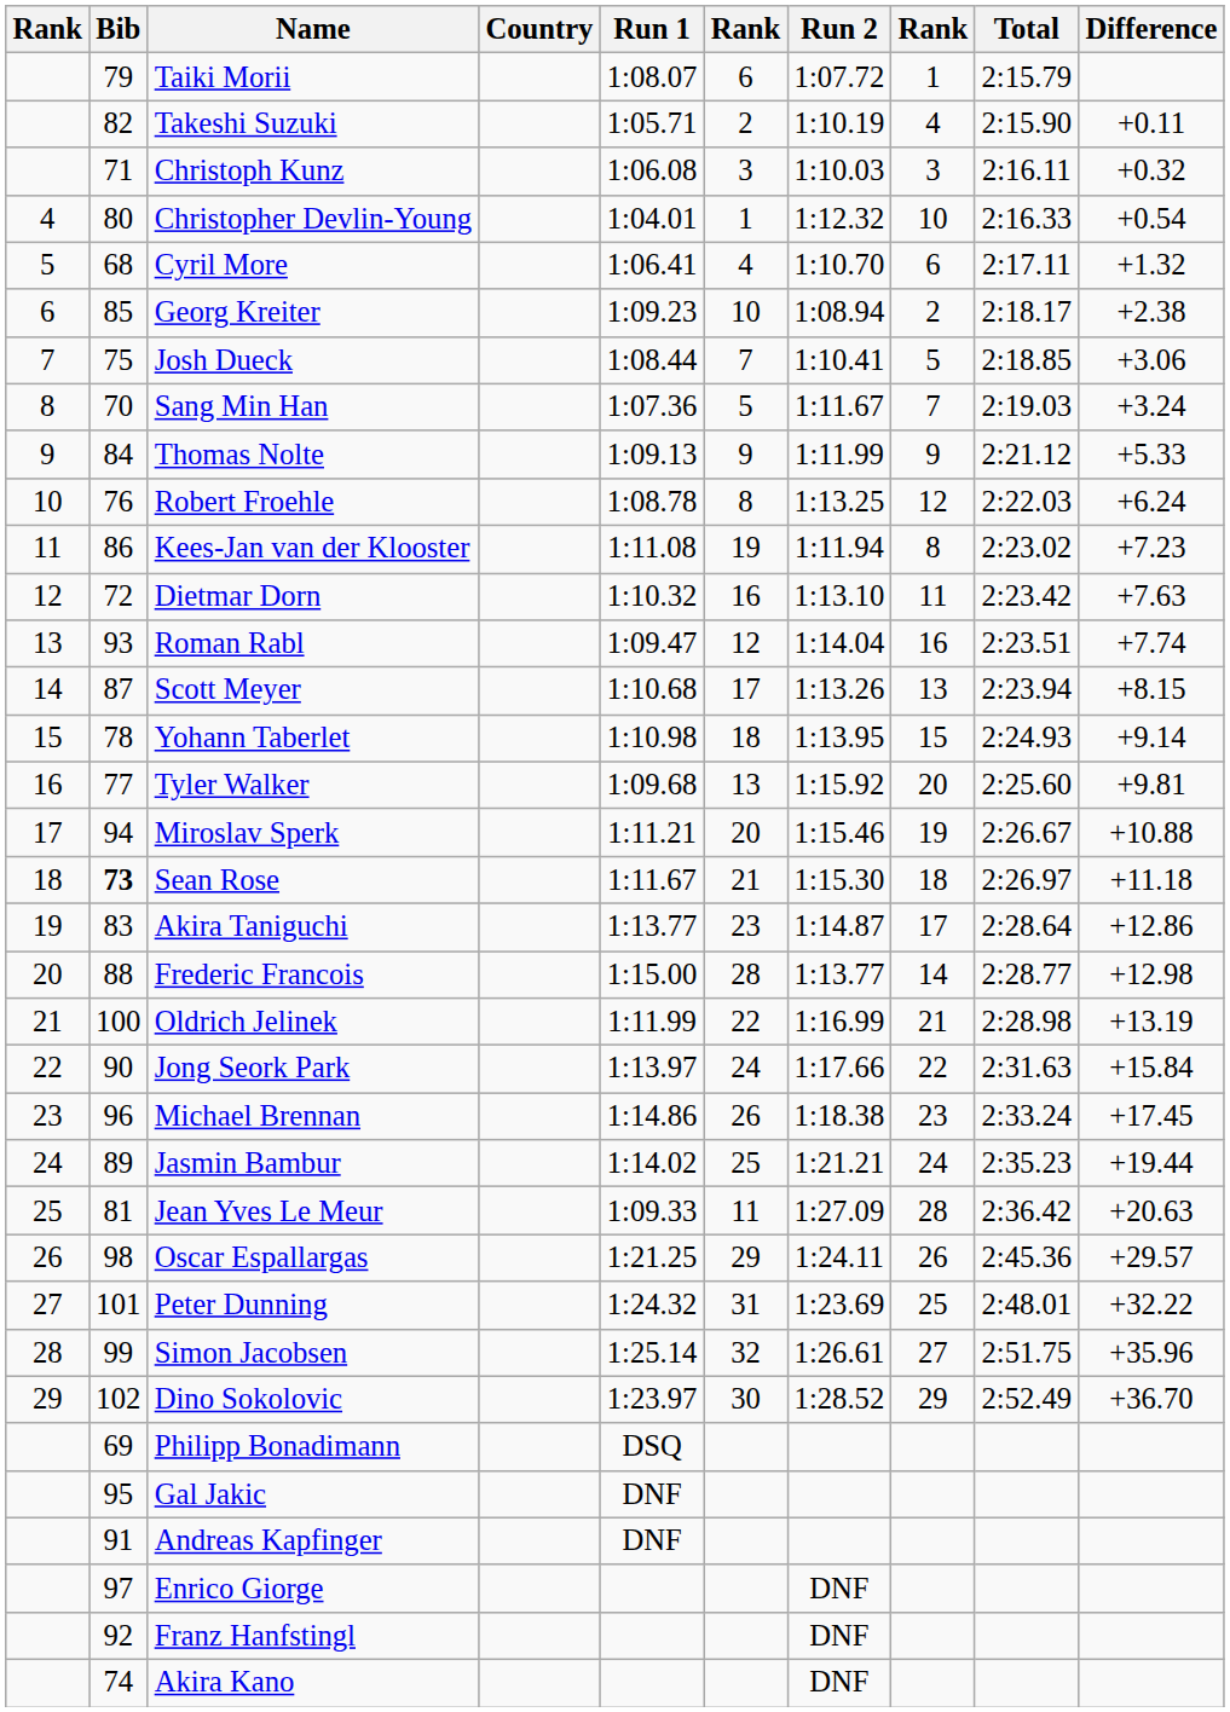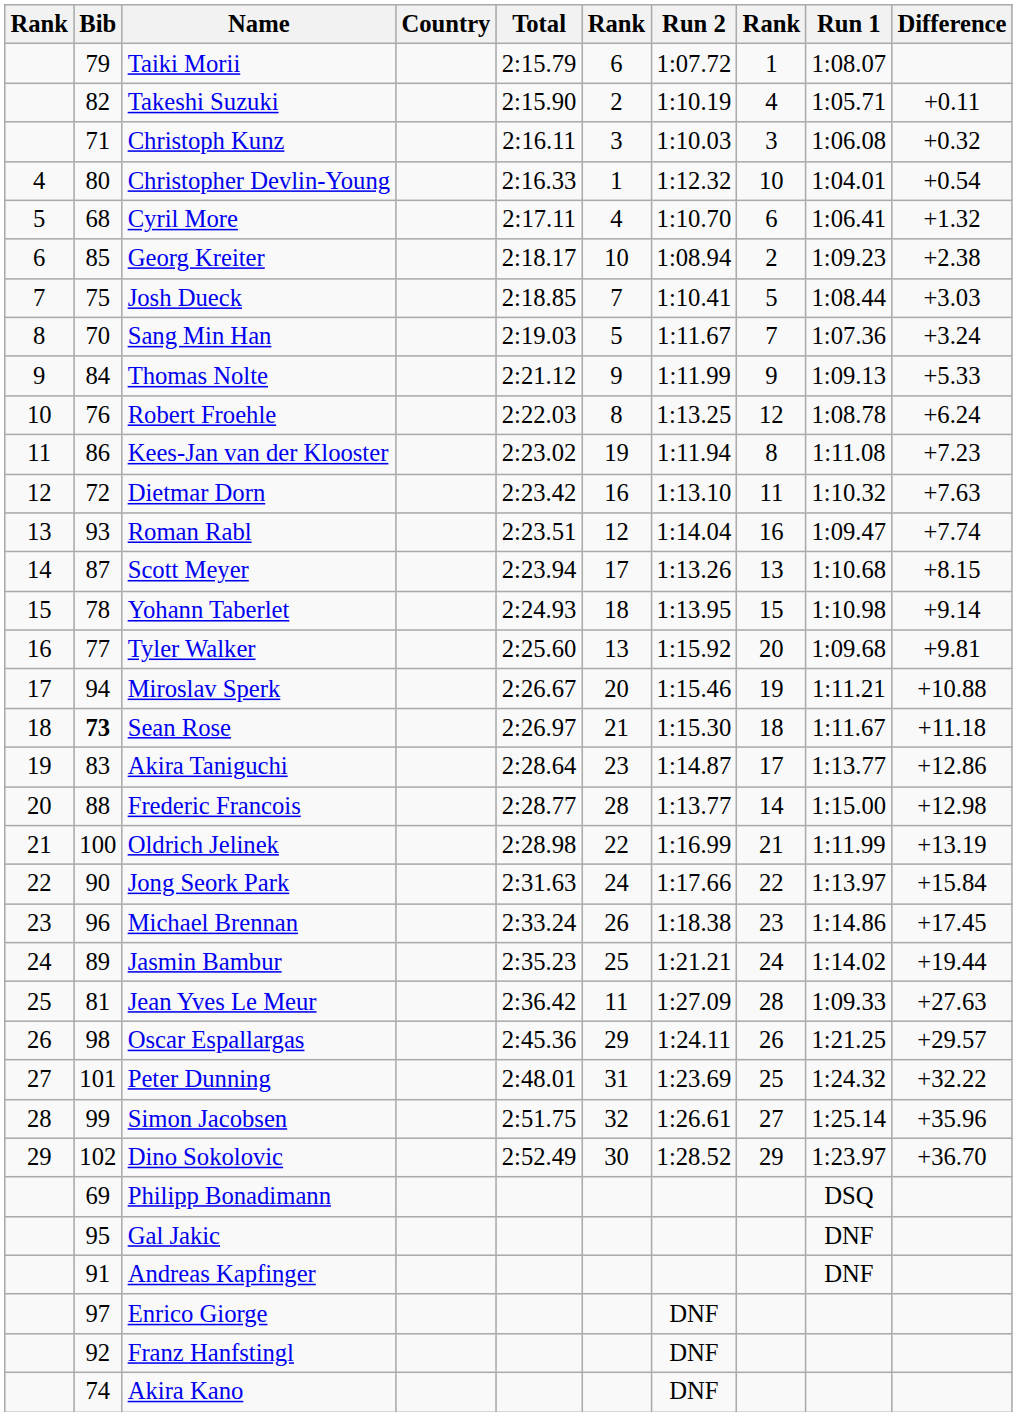columns swapped: Run 1 <-> Total
Josh Dueck | Difference: +3.06 -> +3.03
Jean Yves Le Meur | Difference: +20.63 -> +27.63
